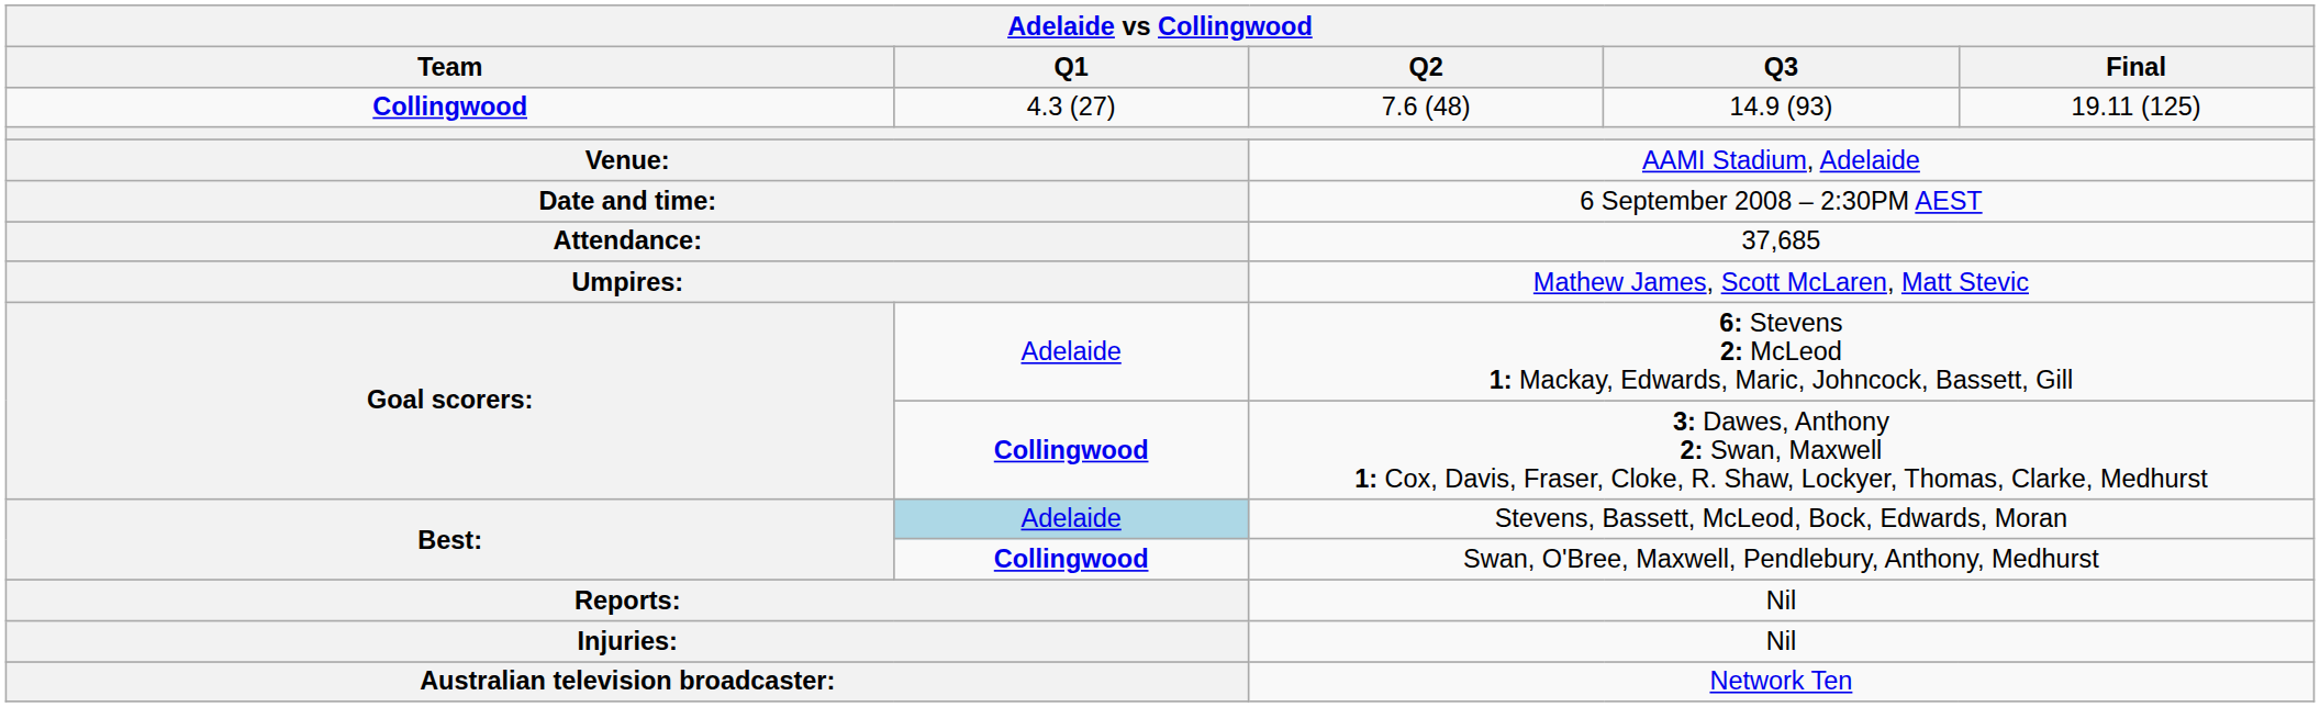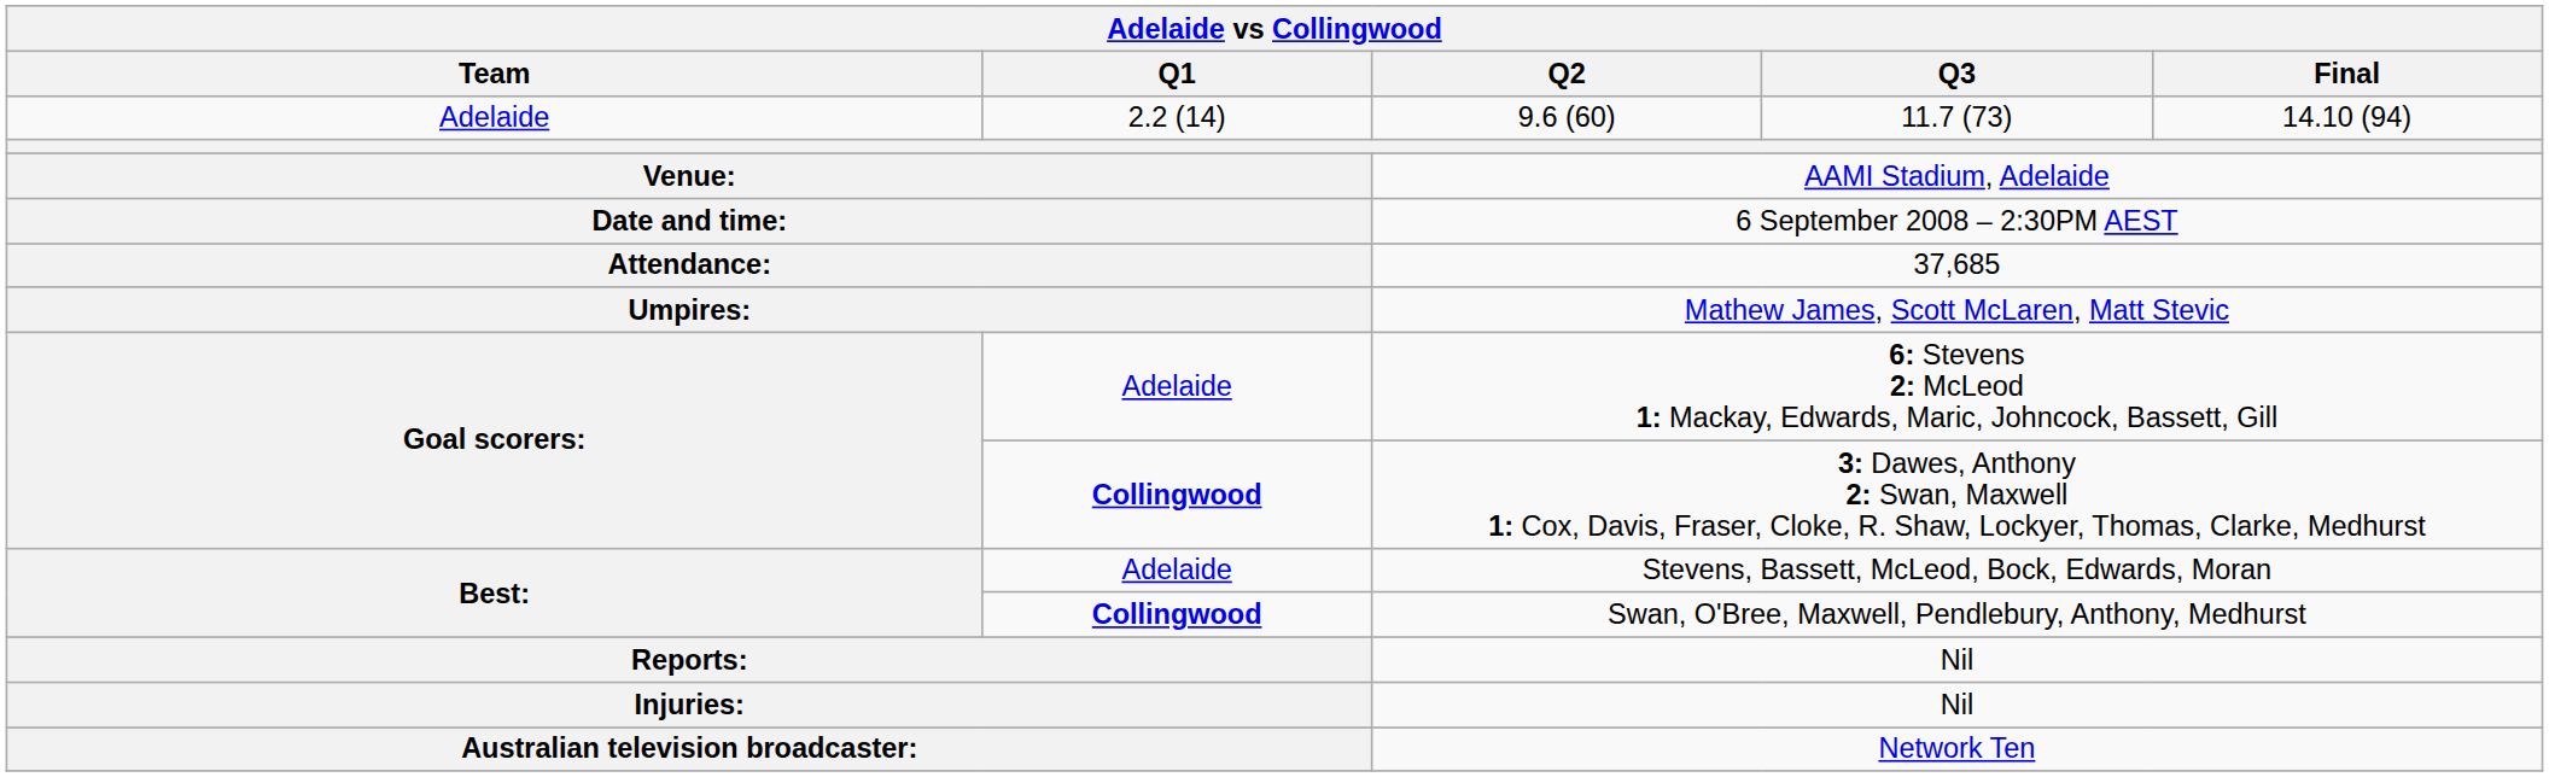+ row: Adelaide | 2.2 (14) | 9.6 (60) | 11.7 (73) | 14.10 (94)
- row: Collingwood | 4.3 (27) | 7.6 (48) | 14.9 (93) | 19.11 (125)
Stevens, Bassett, McLeod, Bock, Edwards, Moran | Q1: lightblue background -> no background
